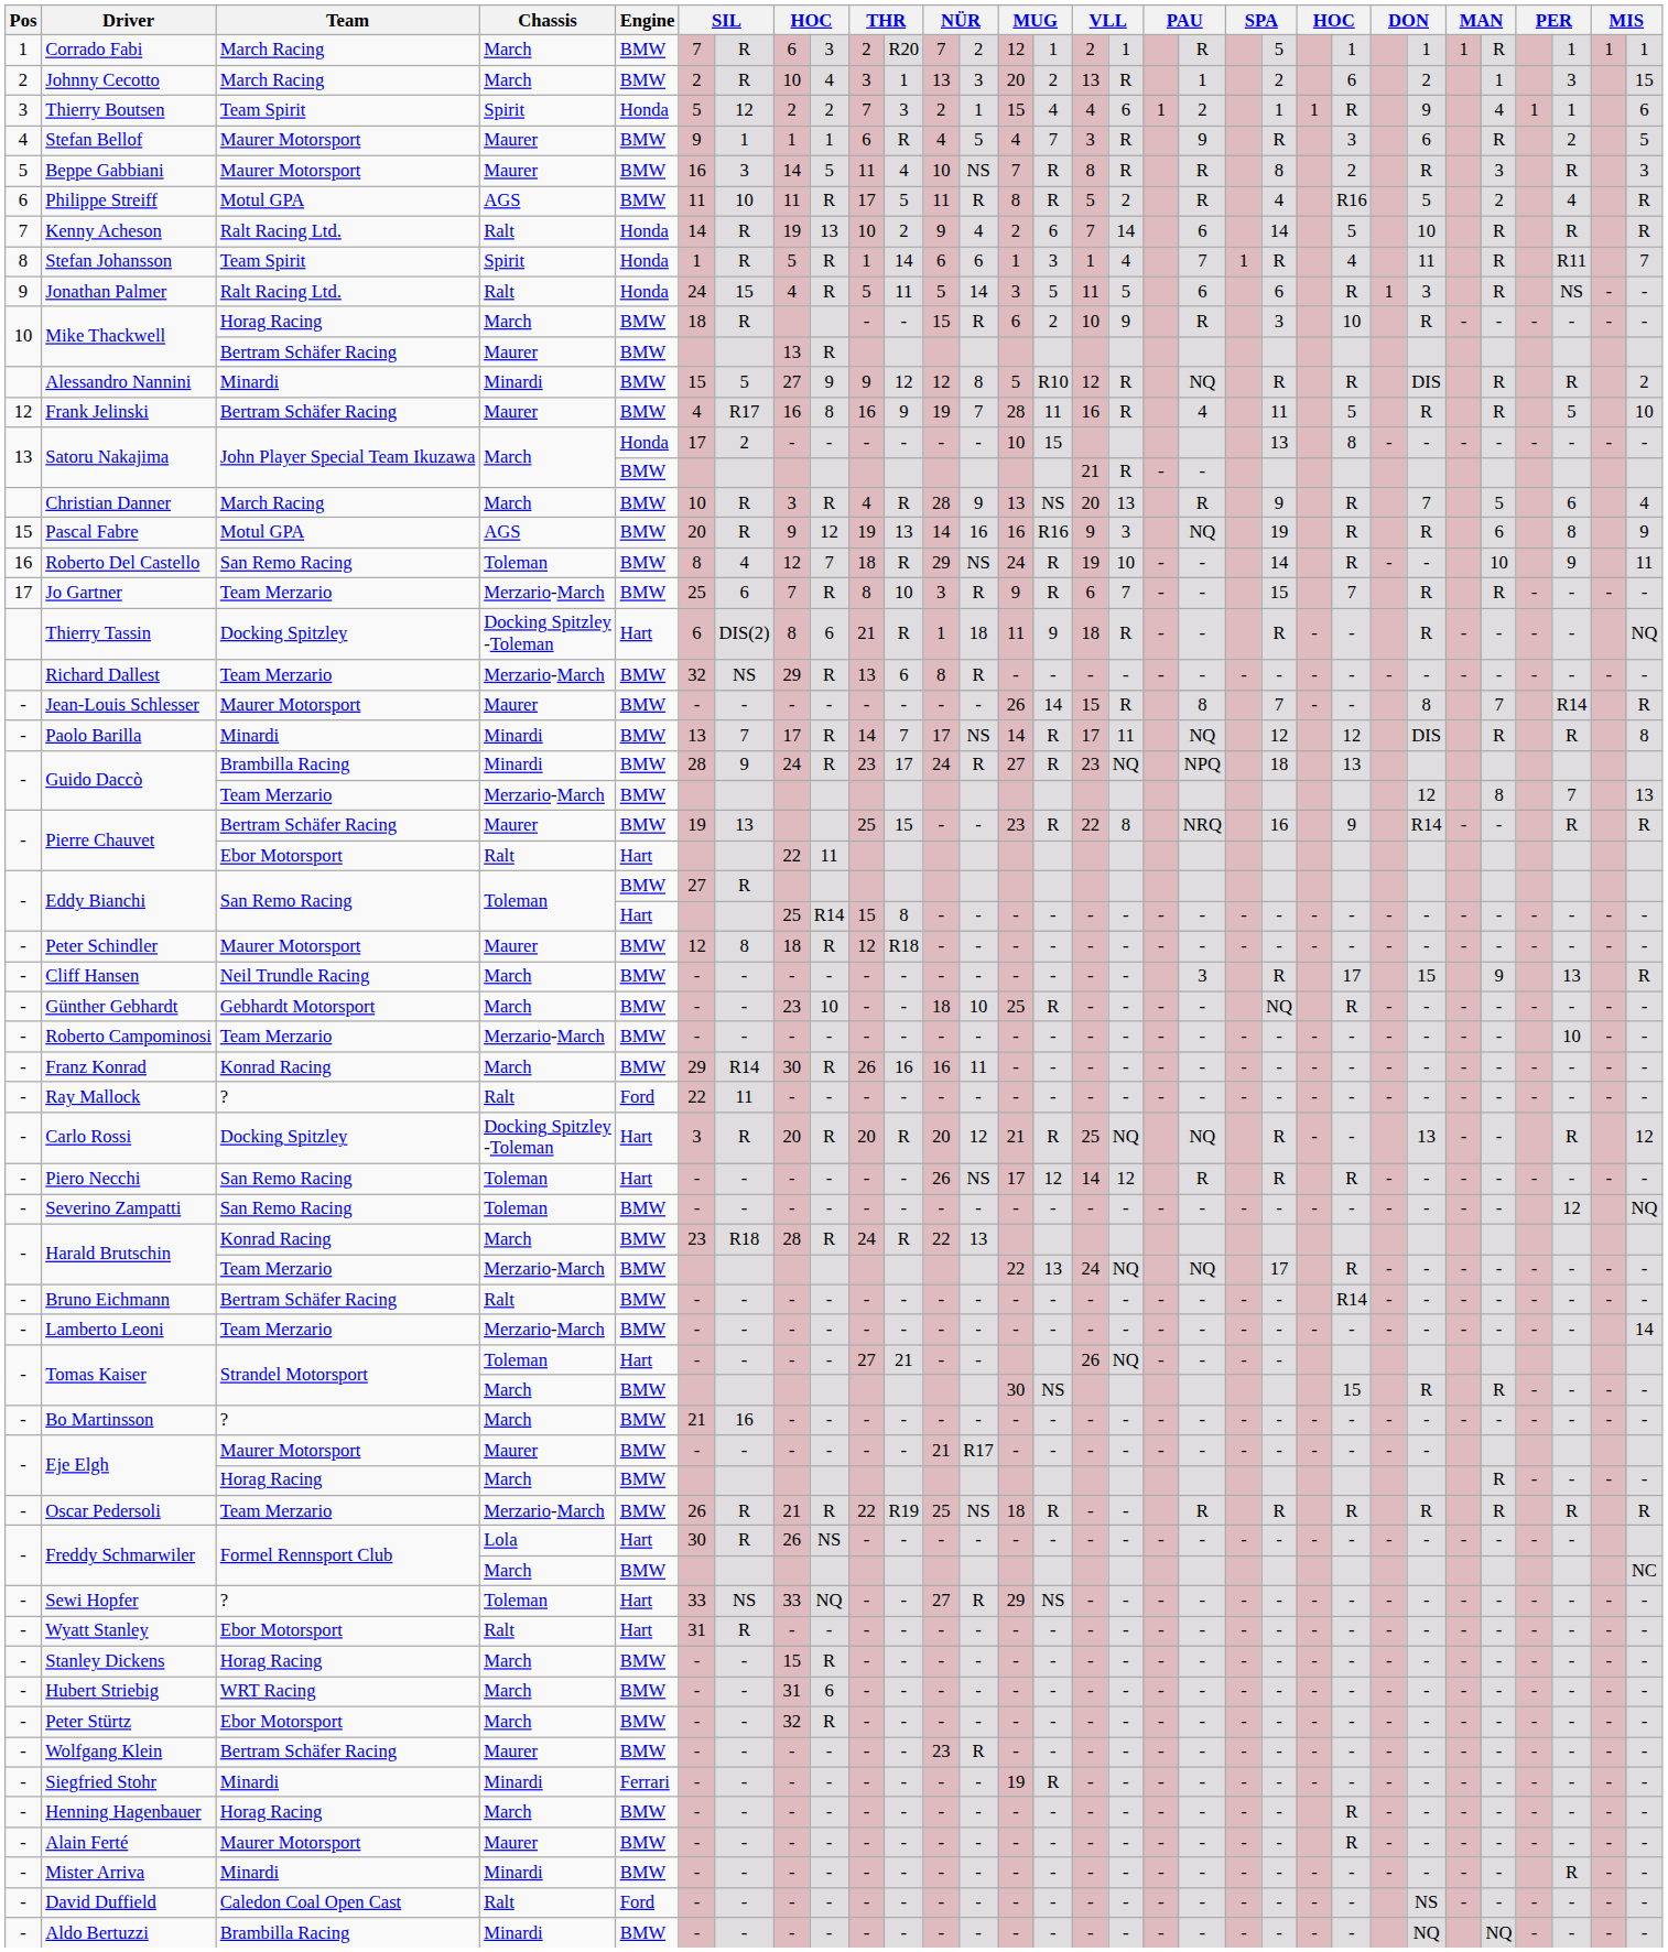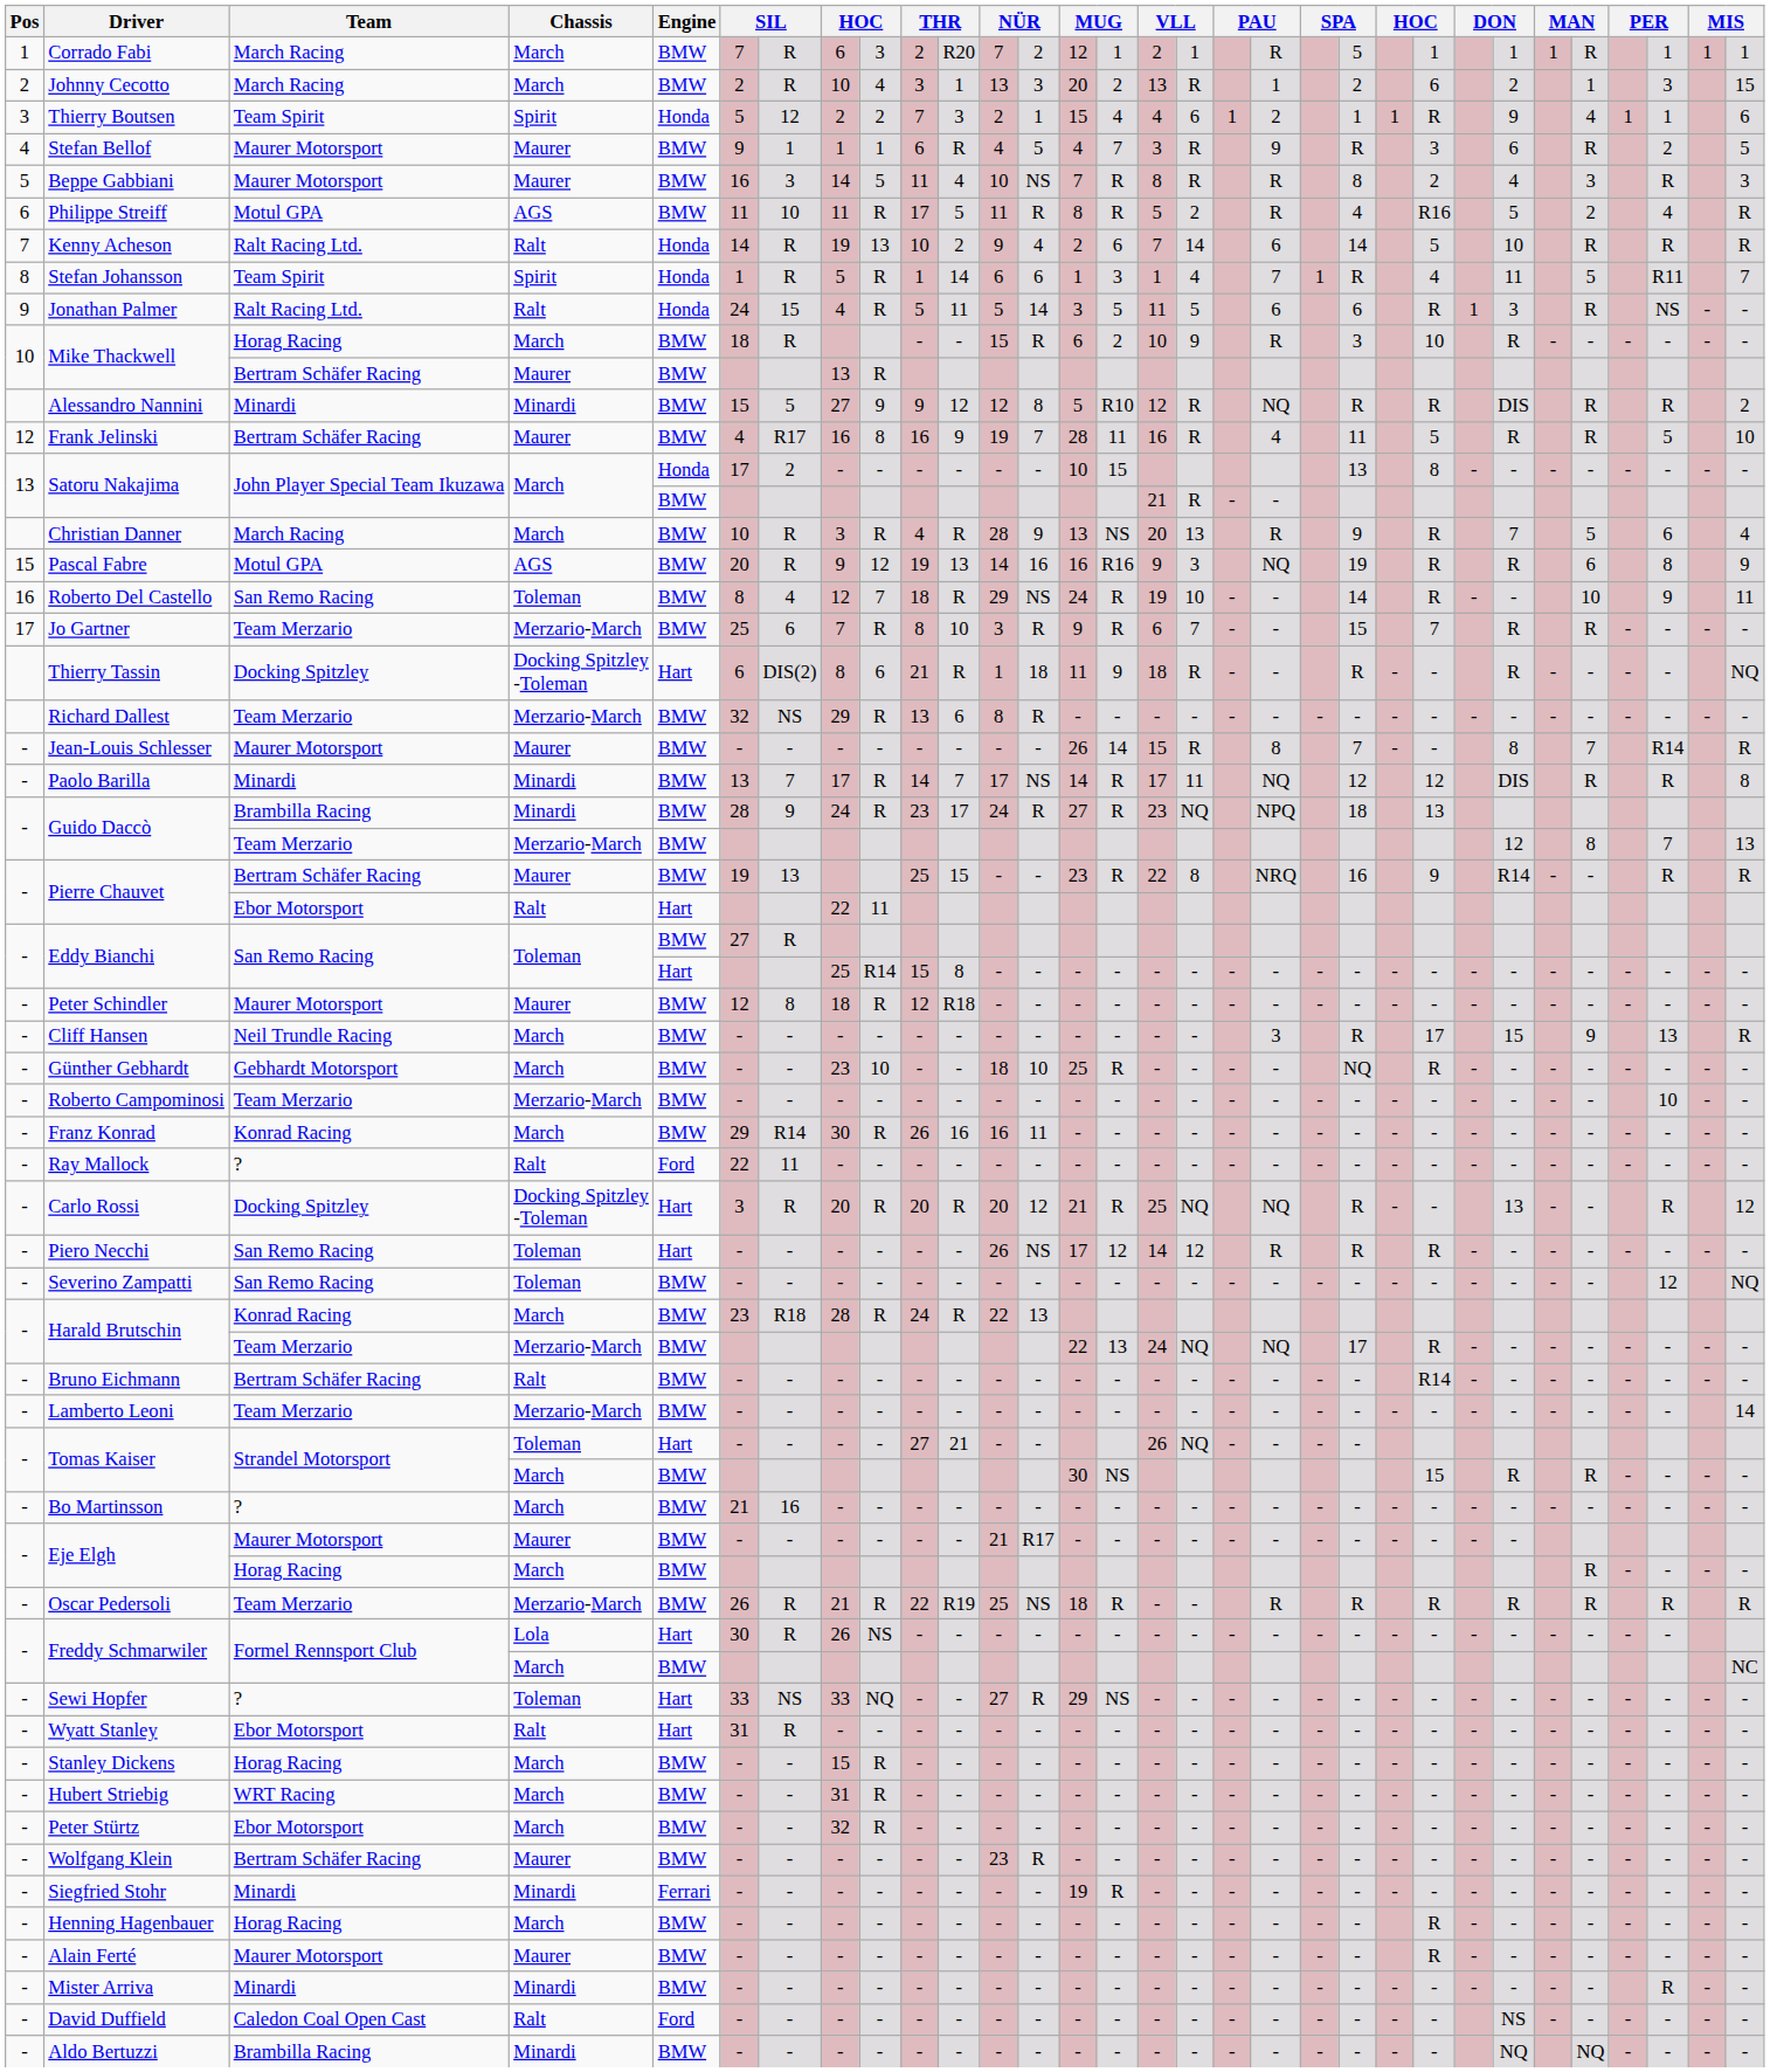Beppe Gabbiani | column 25: R -> 4
Stefan Johansson | column 27: R -> 5
Hubert Striebig | column 9: 6 -> R
